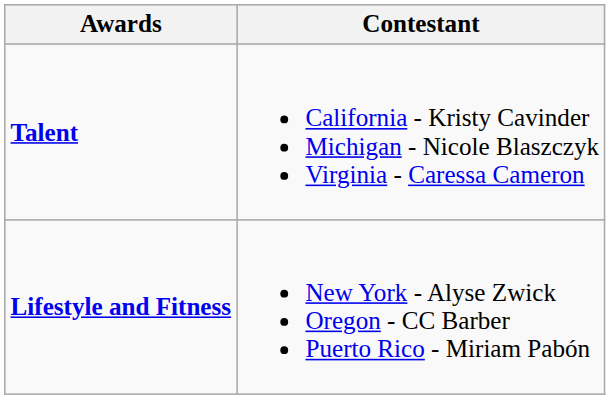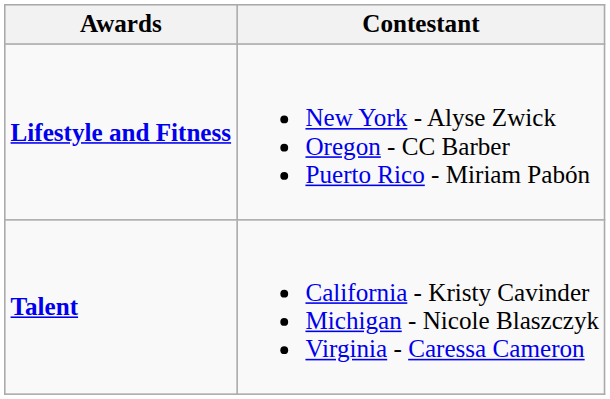rows swapped: Lifestyle and Fitness <-> Talent
